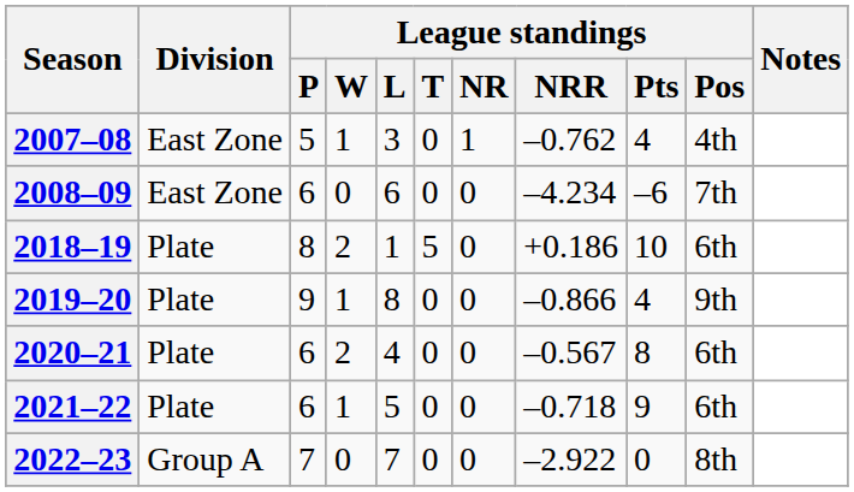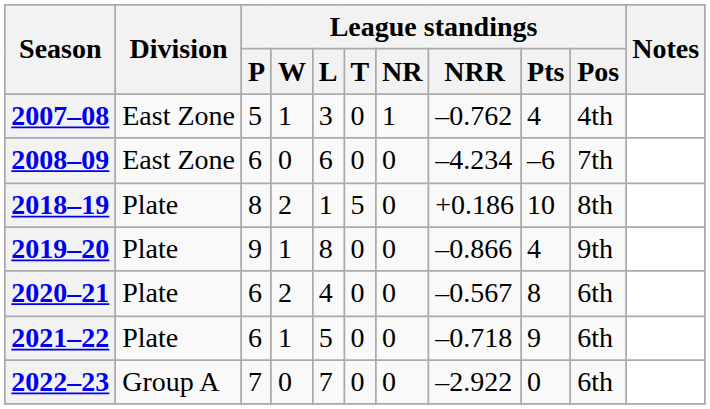2018–19 | League standings / Pos: 6th -> 8th
2022–23 | League standings / Pos: 8th -> 6th
